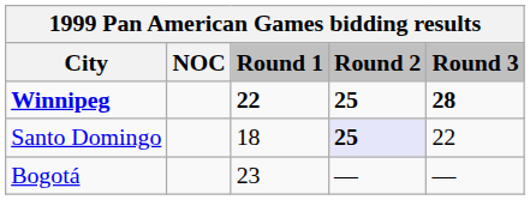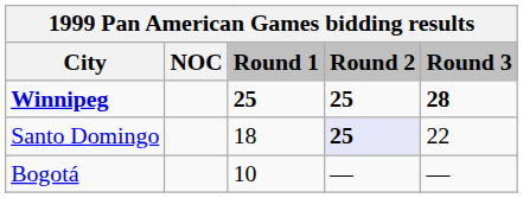Winnipeg | Round 1: 22 -> 25
Bogotá | Round 1: 23 -> 10
